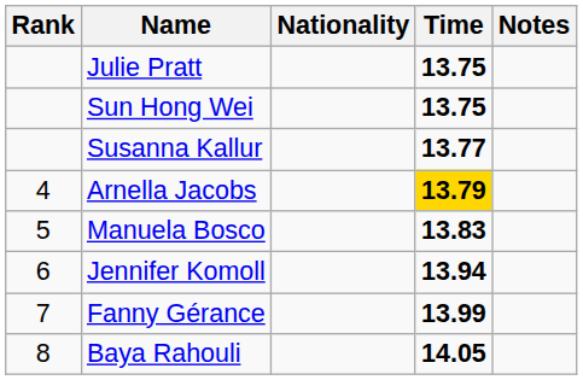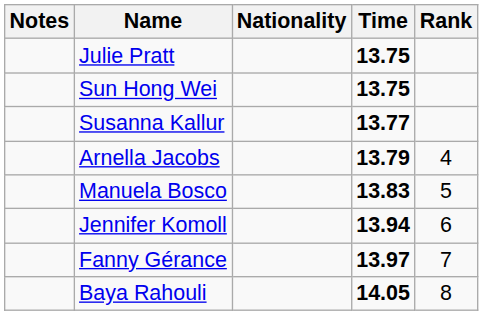columns swapped: Rank <-> Notes
Arnella Jacobs | Time: gold background -> no background
Fanny Gérance | Time: 13.99 -> 13.97
